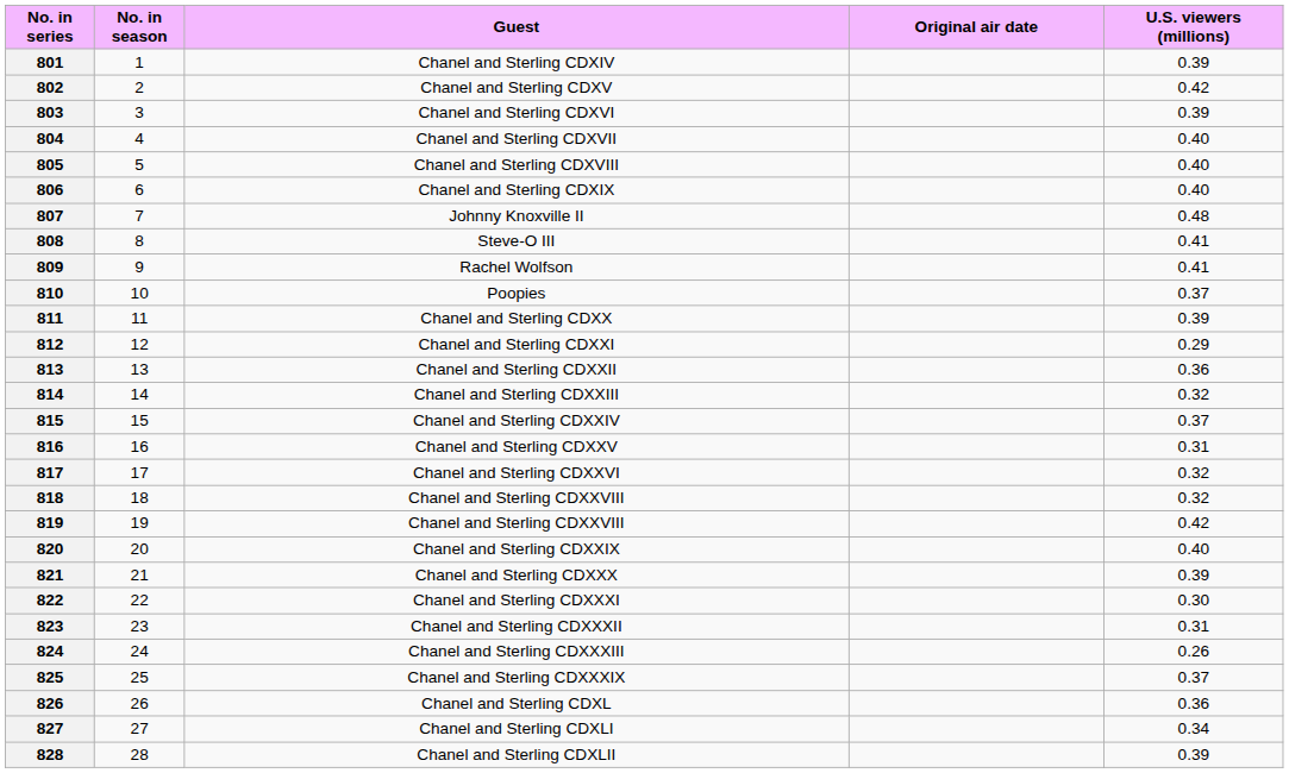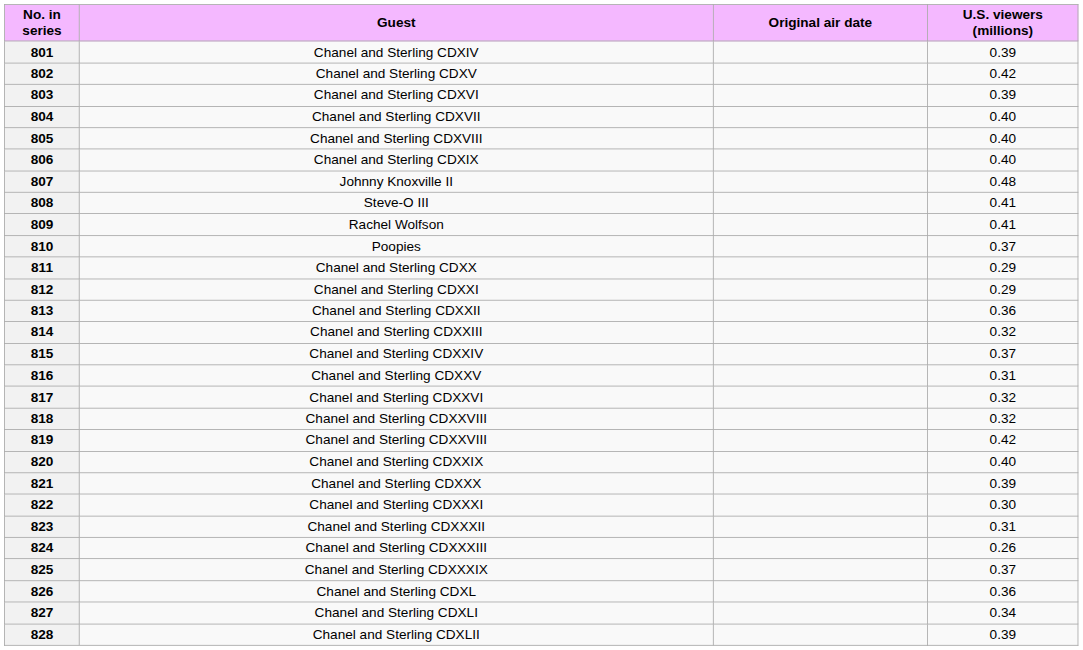- column: No. in season | 1 | 2 | 3 | 4 | 5 | 6 | 7 | 8 | 9 | 10 | 11 | 12 | 13 | 14 | 15 | 16 | 17 | 18 | 19 | 20 | 21 | 22 | 23 | 24 | 25 | 26 | 27 | 28
811 | U.S. viewers (millions): 0.39 -> 0.29
